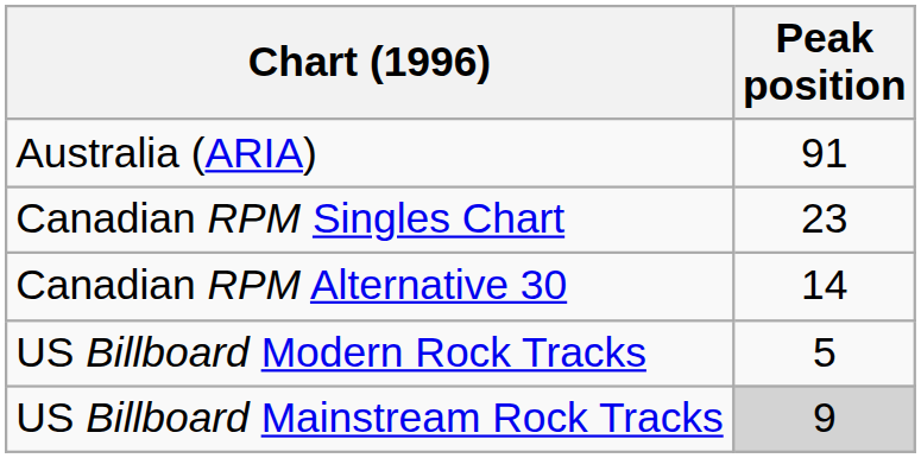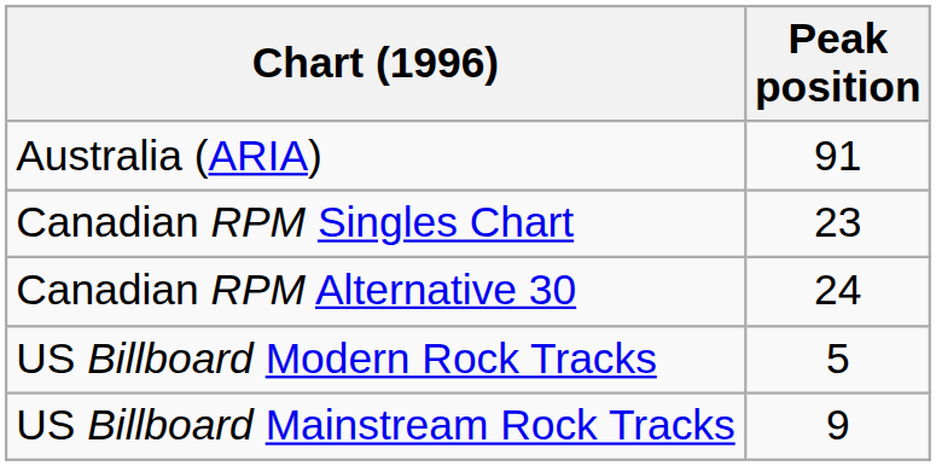Canadian RPM Alternative 30 | Peak position: 14 -> 24
US Billboard Mainstream Rock Tracks | Peak position: lightgrey background -> no background
